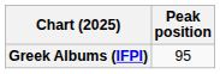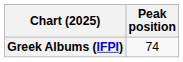Greek Albums (IFPI) | Peak position: 95 -> 74
